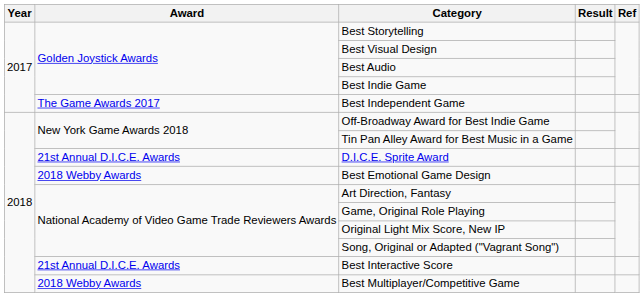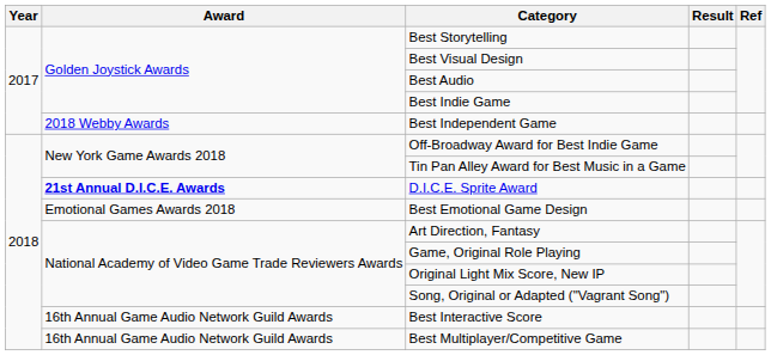Best Independent Game | Award: The Game Awards 2017 -> 2018 Webby Awards
D.I.C.E. Sprite Award | Award: normal -> bold
Best Emotional Game Design | Award: 2018 Webby Awards -> Emotional Games Awards 2018
Best Interactive Score | Award: 21st Annual D.I.C.E. Awards -> 16th Annual Game Audio Network Guild Awards
Best Multiplayer/Competitive Game | Award: 2018 Webby Awards -> 16th Annual Game Audio Network Guild Awards
